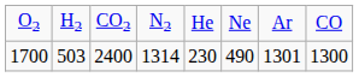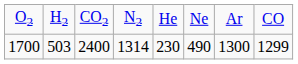1700 | column 7: 1301 -> 1300
1700 | column 8: 1300 -> 1299
